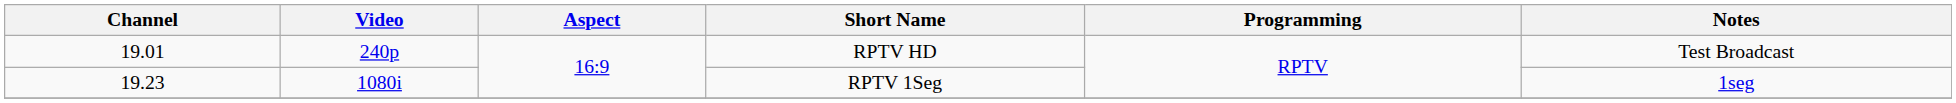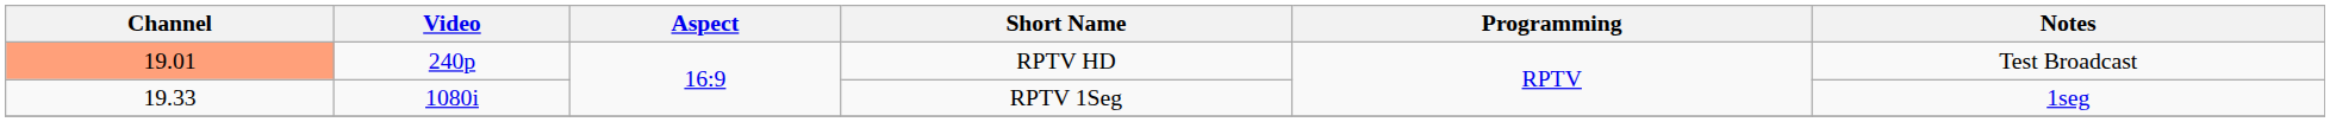RPTV HD | Channel: no background -> lightsalmon background
RPTV 1Seg | Channel: 19.23 -> 19.33
